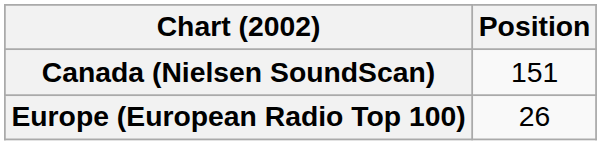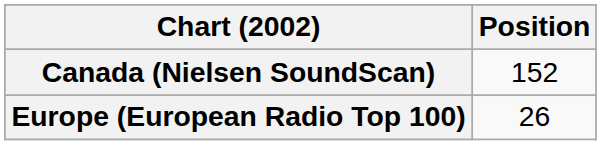Canada (Nielsen SoundScan) | Position: 151 -> 152
